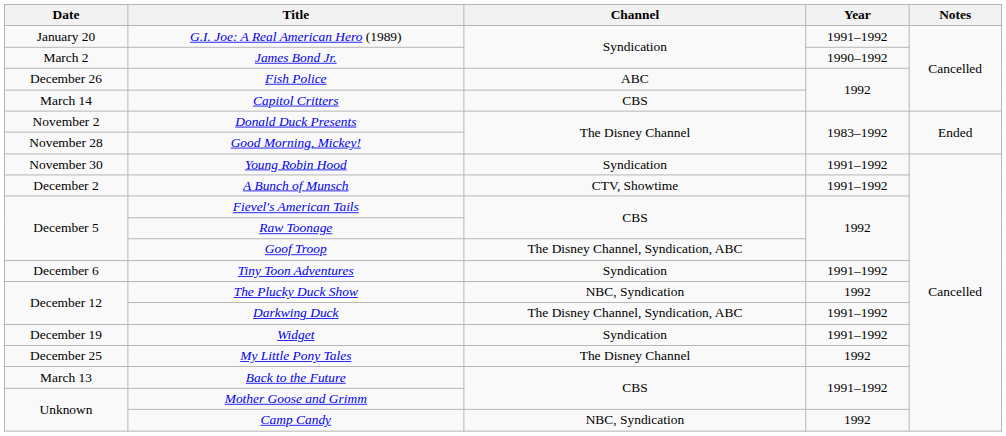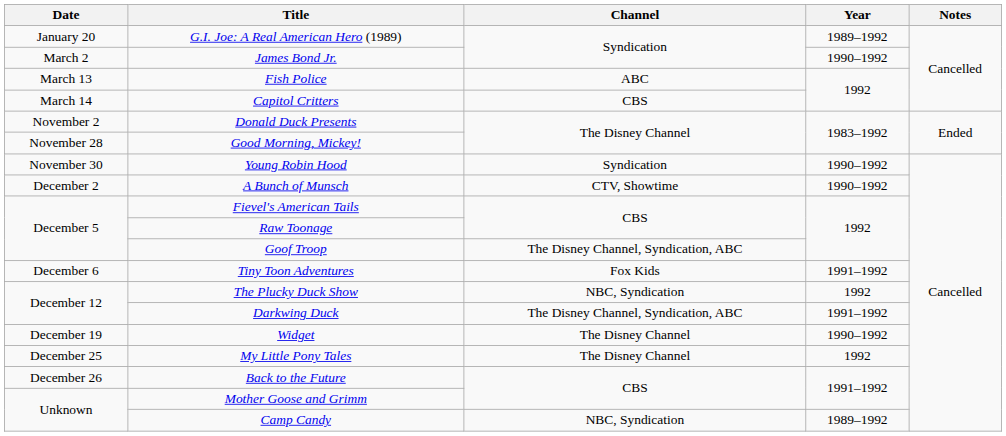G.I. Joe: A Real American Hero (1989) | Year: 1991–1992 -> 1989–1992
Fish Police | Date: December 26 -> March 13
Young Robin Hood | Year: 1991–1992 -> 1990–1992
A Bunch of Munsch | Year: 1991–1992 -> 1990–1992
Tiny Toon Adventures | Channel: Syndication -> Fox Kids
Widget | Channel: Syndication -> The Disney Channel
Widget | Year: 1991–1992 -> 1990–1992
Back to the Future | Date: March 13 -> December 26
Camp Candy | Year: 1992 -> 1989–1992
